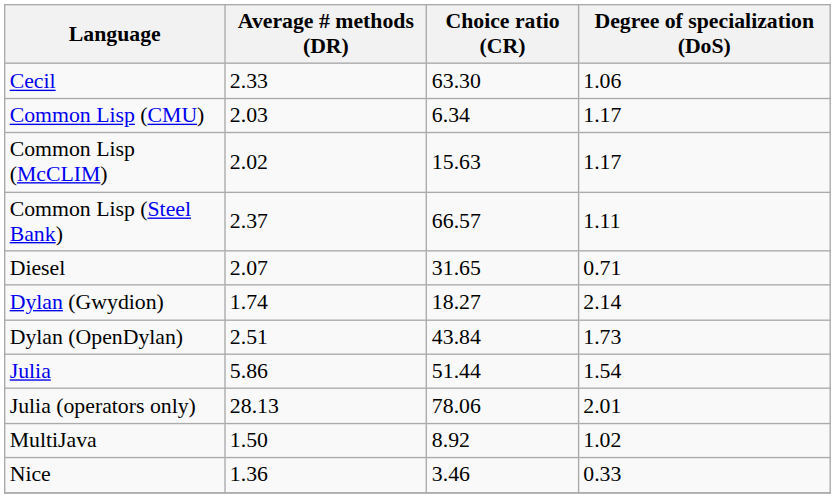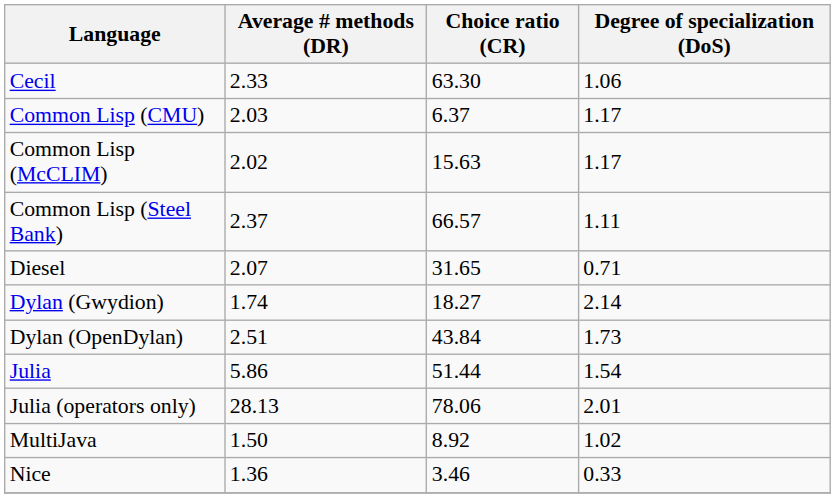Common Lisp (CMU) | Choice ratio (CR): 6.34 -> 6.37
